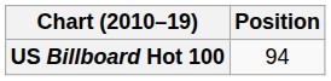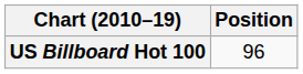US Billboard Hot 100 | Position: 94 -> 96
